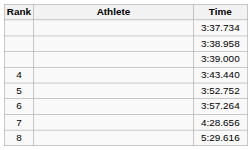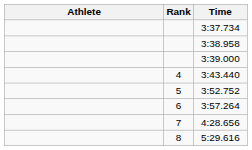columns swapped: Rank <-> Athlete
